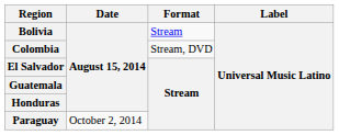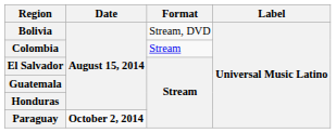Bolivia | Format: Stream -> Stream, DVD
Colombia | Format: Stream, DVD -> Stream
Paraguay | Date: normal -> bold
